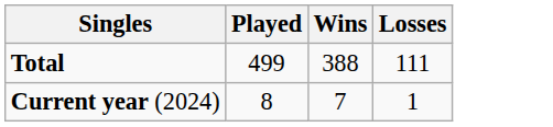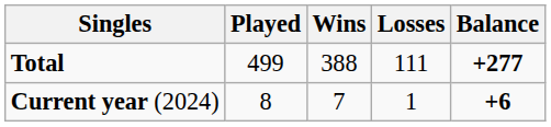+ column: Balance | +277 | +6
